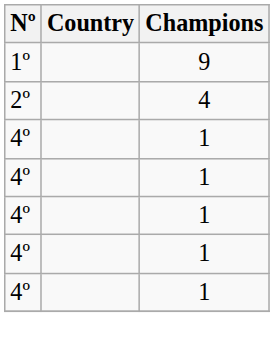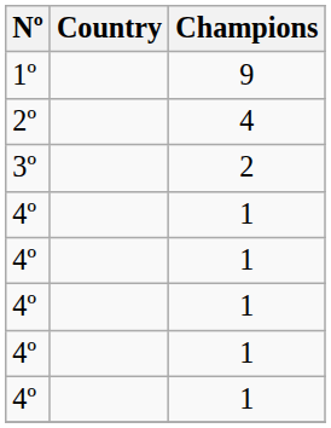+ row: 3º | 2
